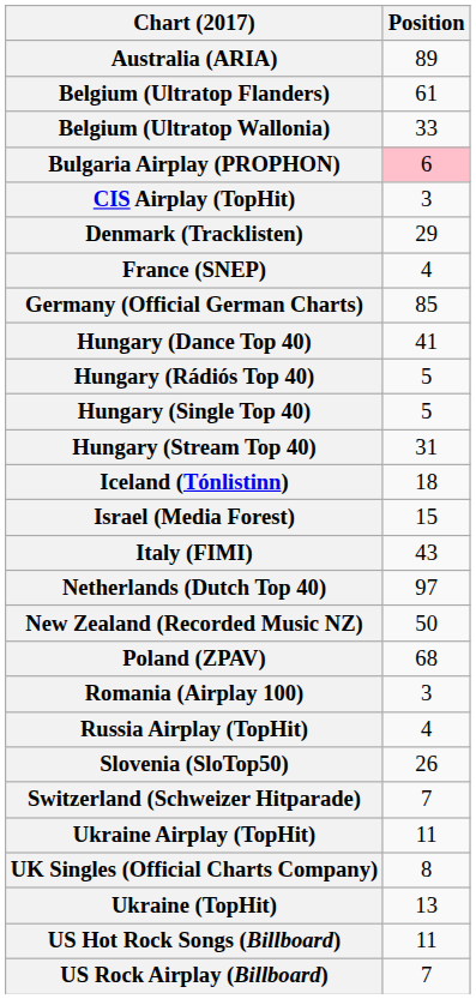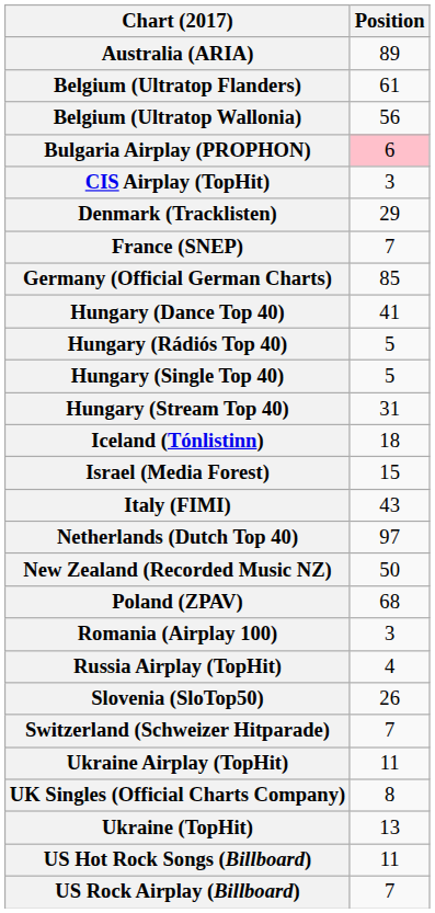Belgium (Ultratop Wallonia) | Position: 33 -> 56
France (SNEP) | Position: 4 -> 7
